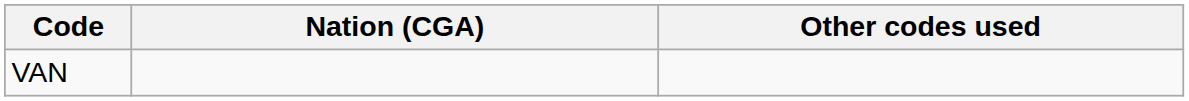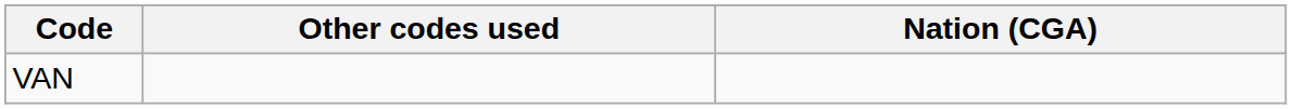columns swapped: Nation (CGA) <-> Other codes used
